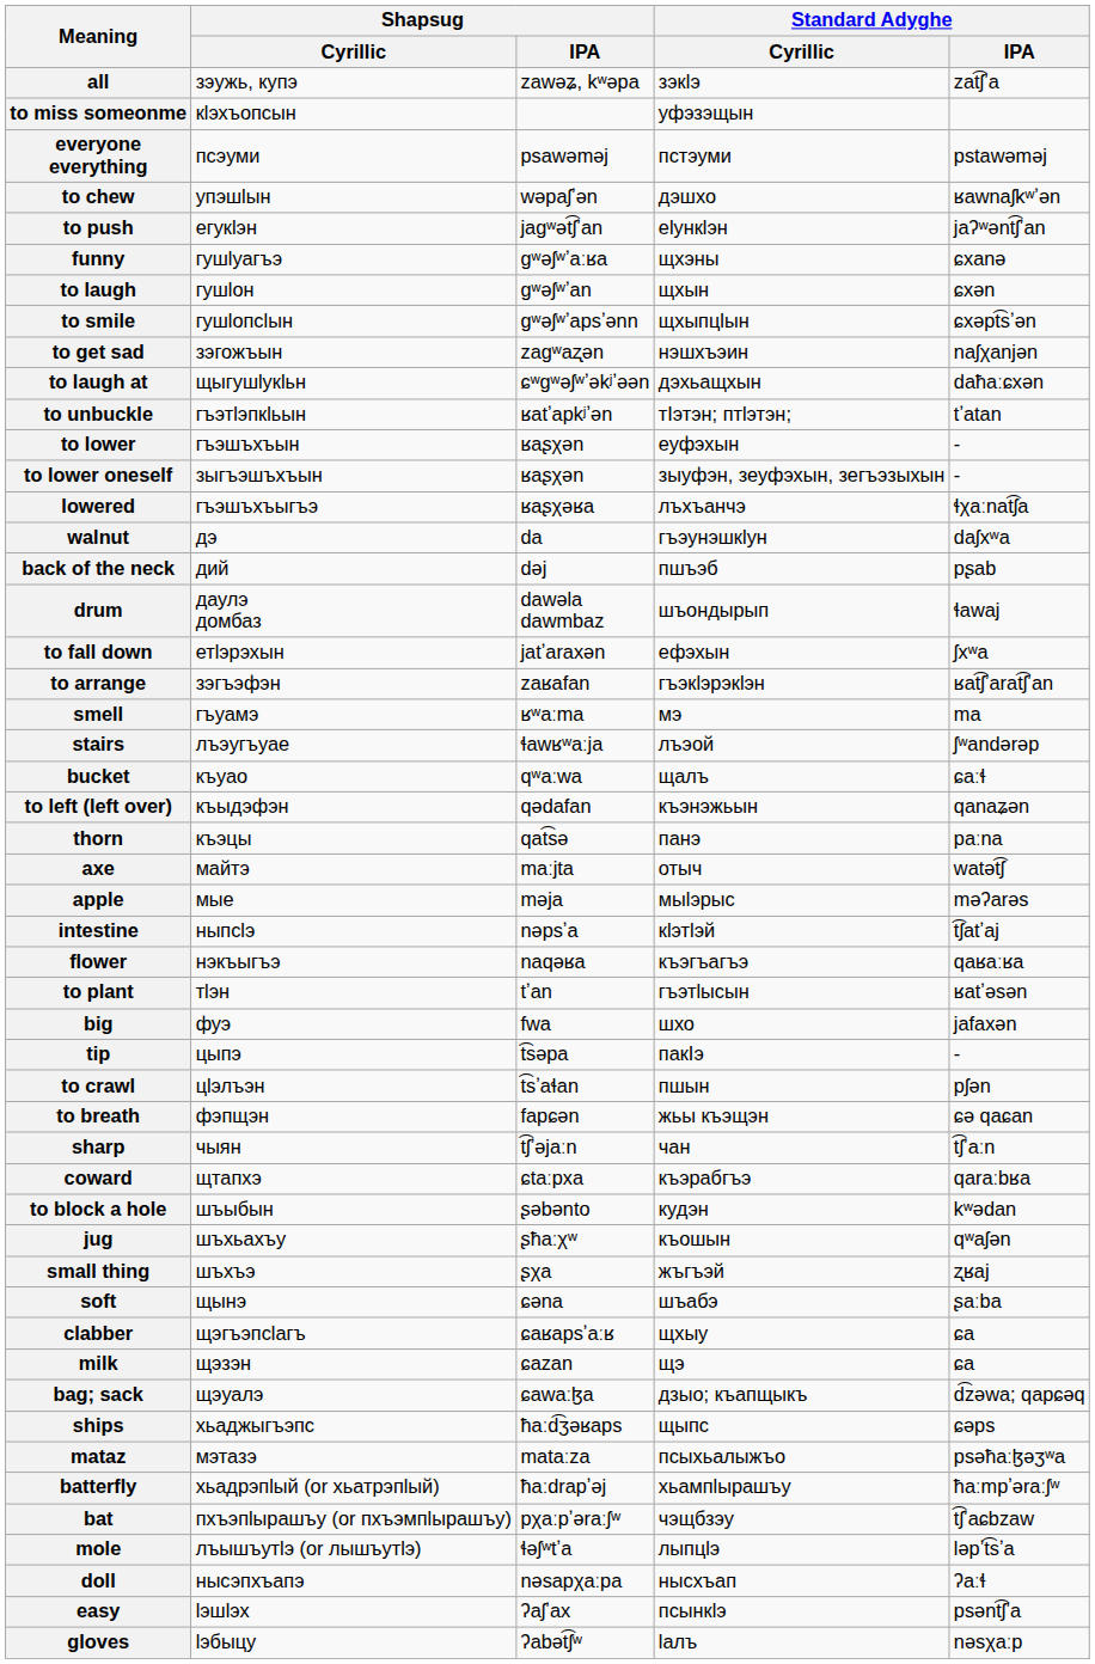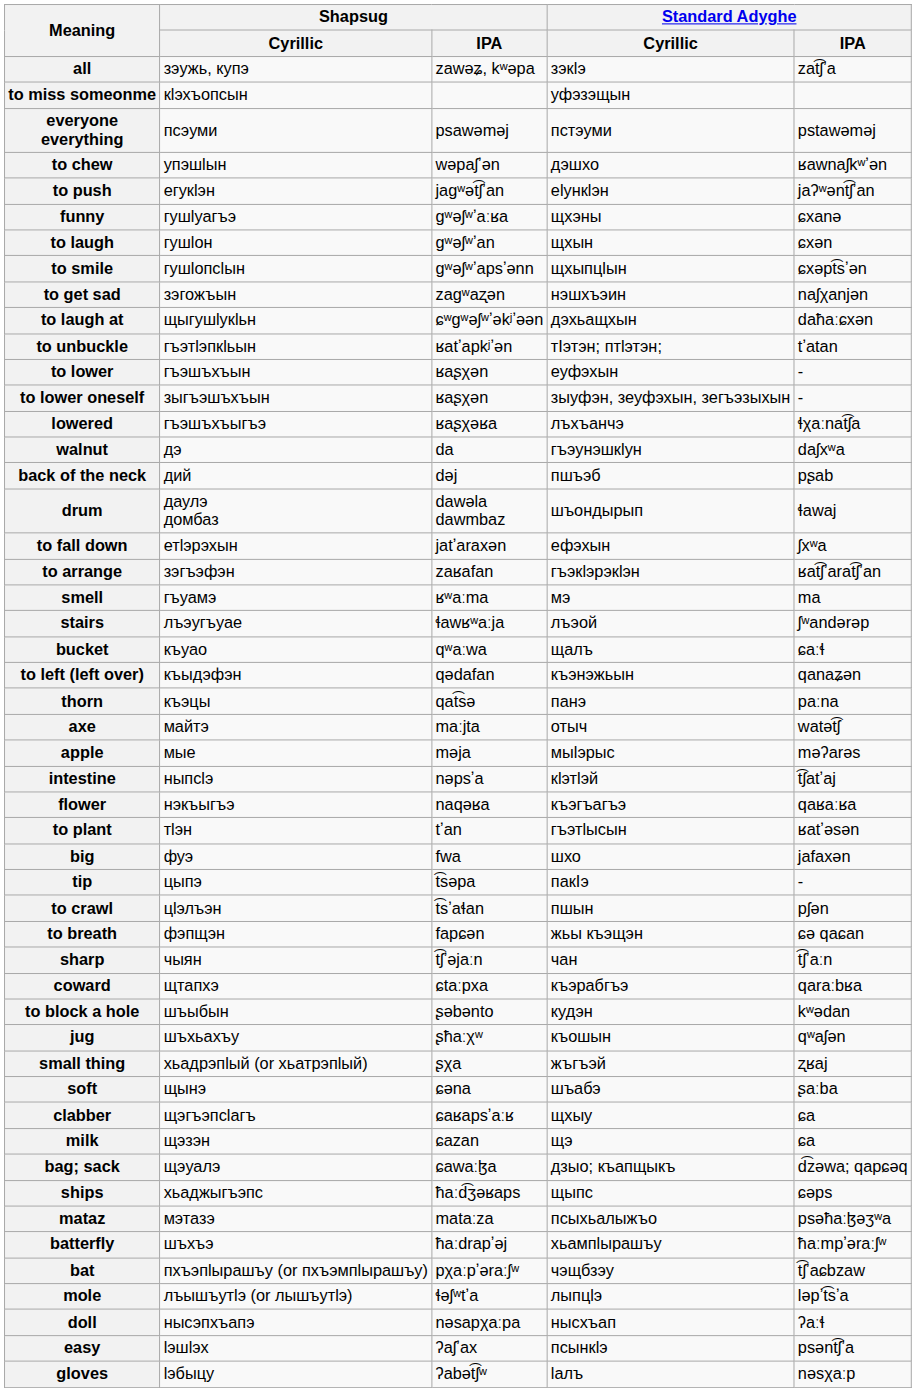small thing | Shapsug / Cyrillic: шъхъэ -> хьадрэпӏый (or хьатрэпӏый)
batterfly | Shapsug / Cyrillic: хьадрэпӏый (or хьатрэпӏый) -> шъхъэ
